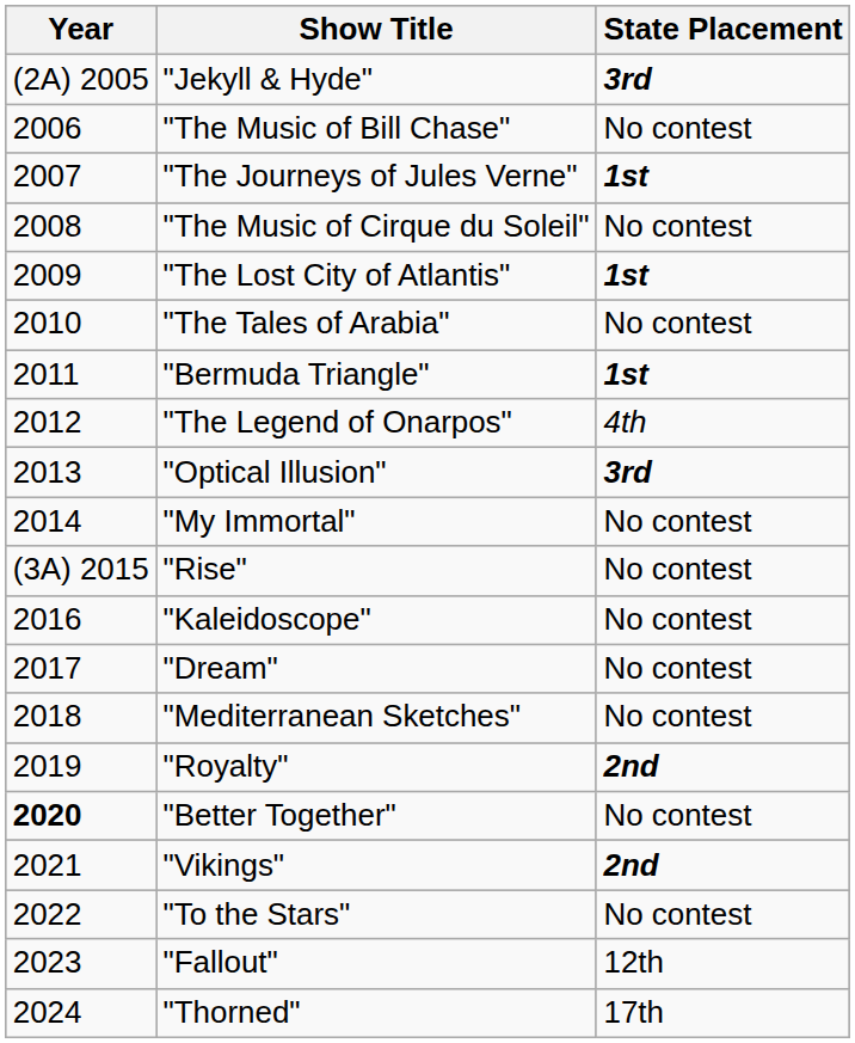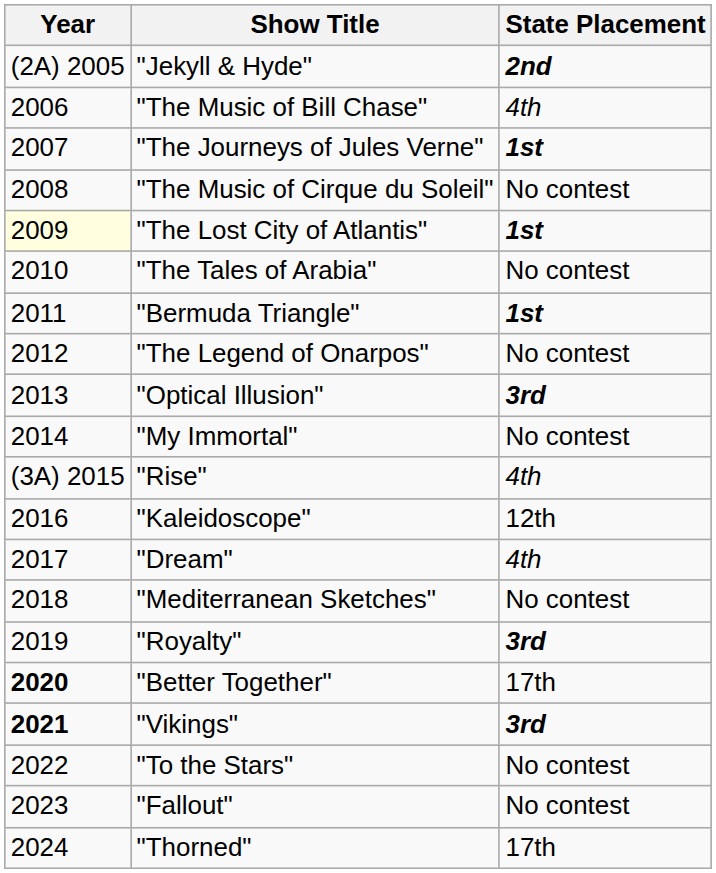"Jekyll & Hyde" | State Placement: 3rd -> 2nd
"The Music of Bill Chase" | State Placement: No contest -> 4th
"The Lost City of Atlantis" | Year: no background -> lightyellow background
"The Legend of Onarpos" | State Placement: 4th -> No contest
"Rise" | State Placement: No contest -> 4th
"Kaleidoscope" | State Placement: No contest -> 12th
"Dream" | State Placement: No contest -> 4th
"Royalty" | State Placement: 2nd -> 3rd
"Better Together" | State Placement: No contest -> 17th
"Vikings" | Year: normal -> bold
"Vikings" | State Placement: 2nd -> 3rd
"Fallout" | State Placement: 12th -> No contest
